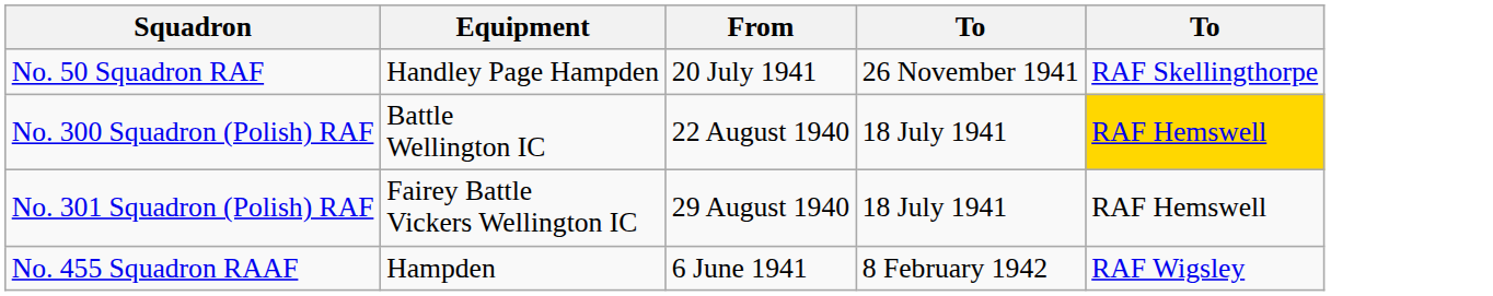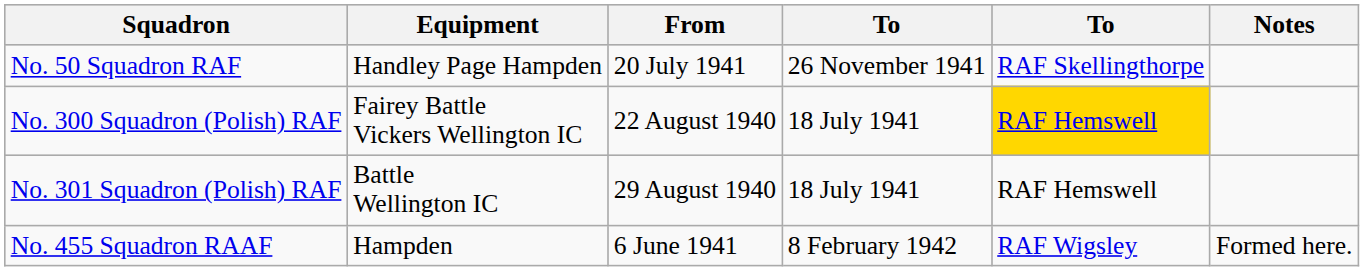+ column: Notes | Formed here.
No. 300 Squadron (Polish) RAF | Equipment: Battle Wellington IC -> Fairey Battle Vickers Wellington IC
No. 301 Squadron (Polish) RAF | Equipment: Fairey Battle Vickers Wellington IC -> Battle Wellington IC
